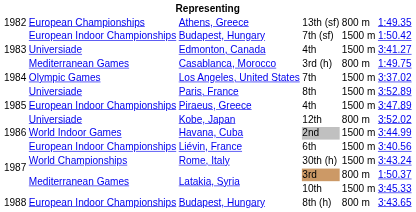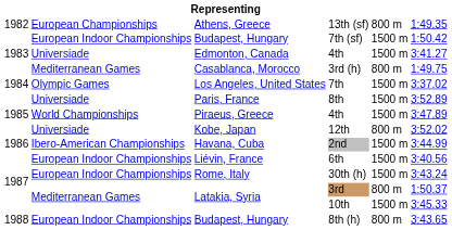Piraeus, Greece / 4th | column 2: European Indoor Championships -> World Championships
2nd | column 2: World Indoor Games -> Ibero-American Championships
30th (h) | column 2: World Championships -> European Indoor Championships
